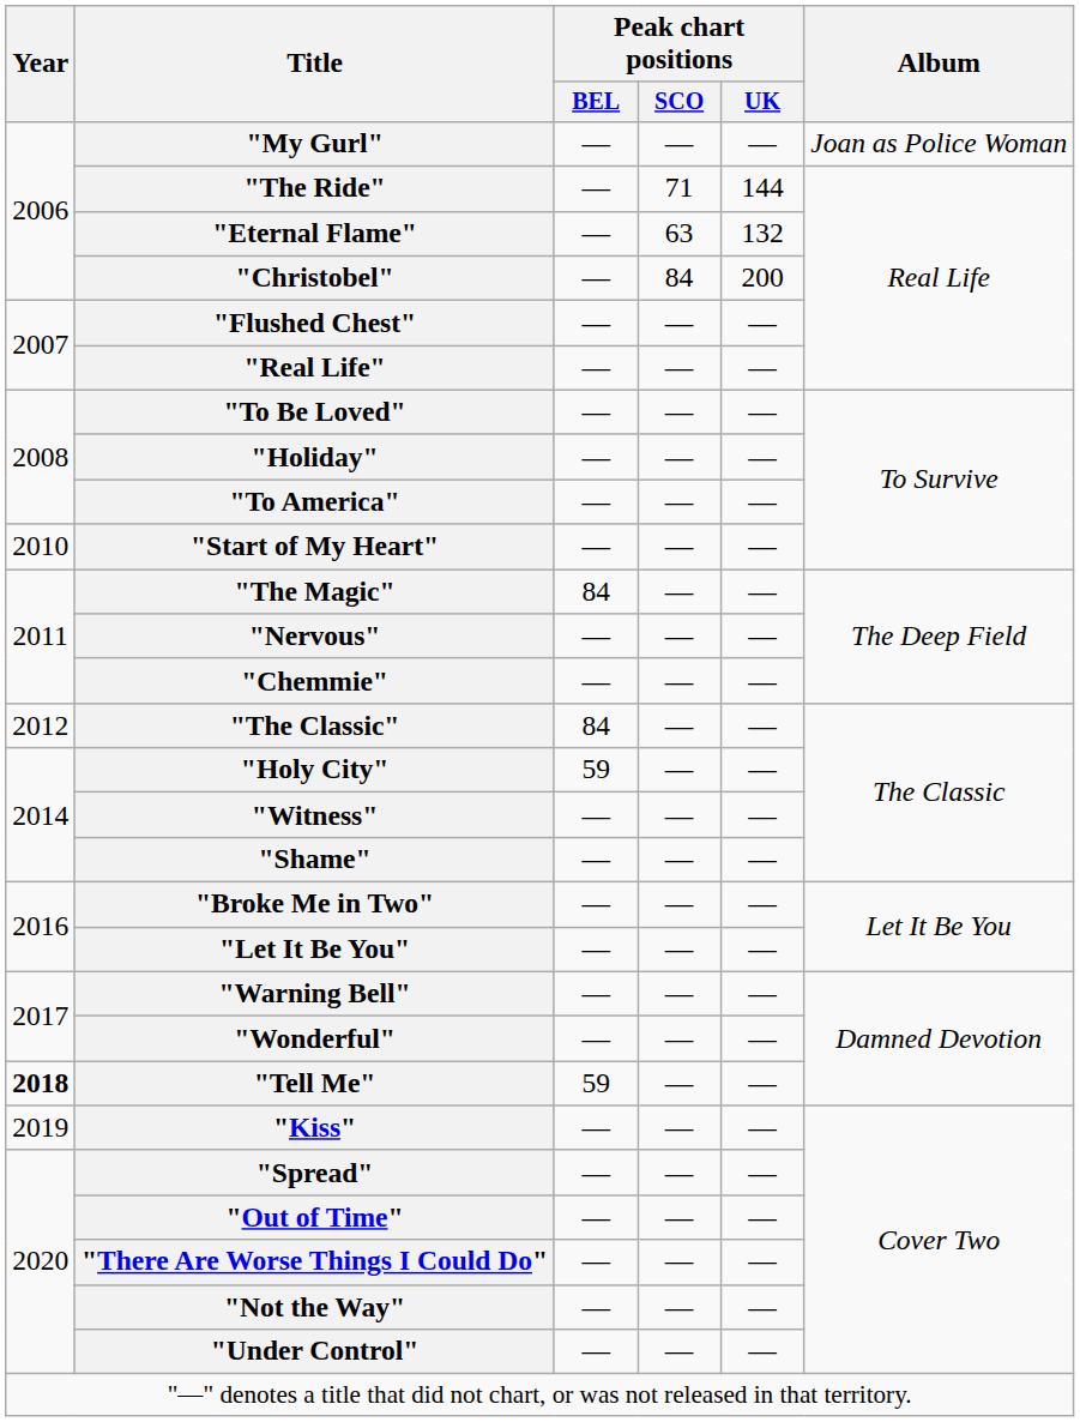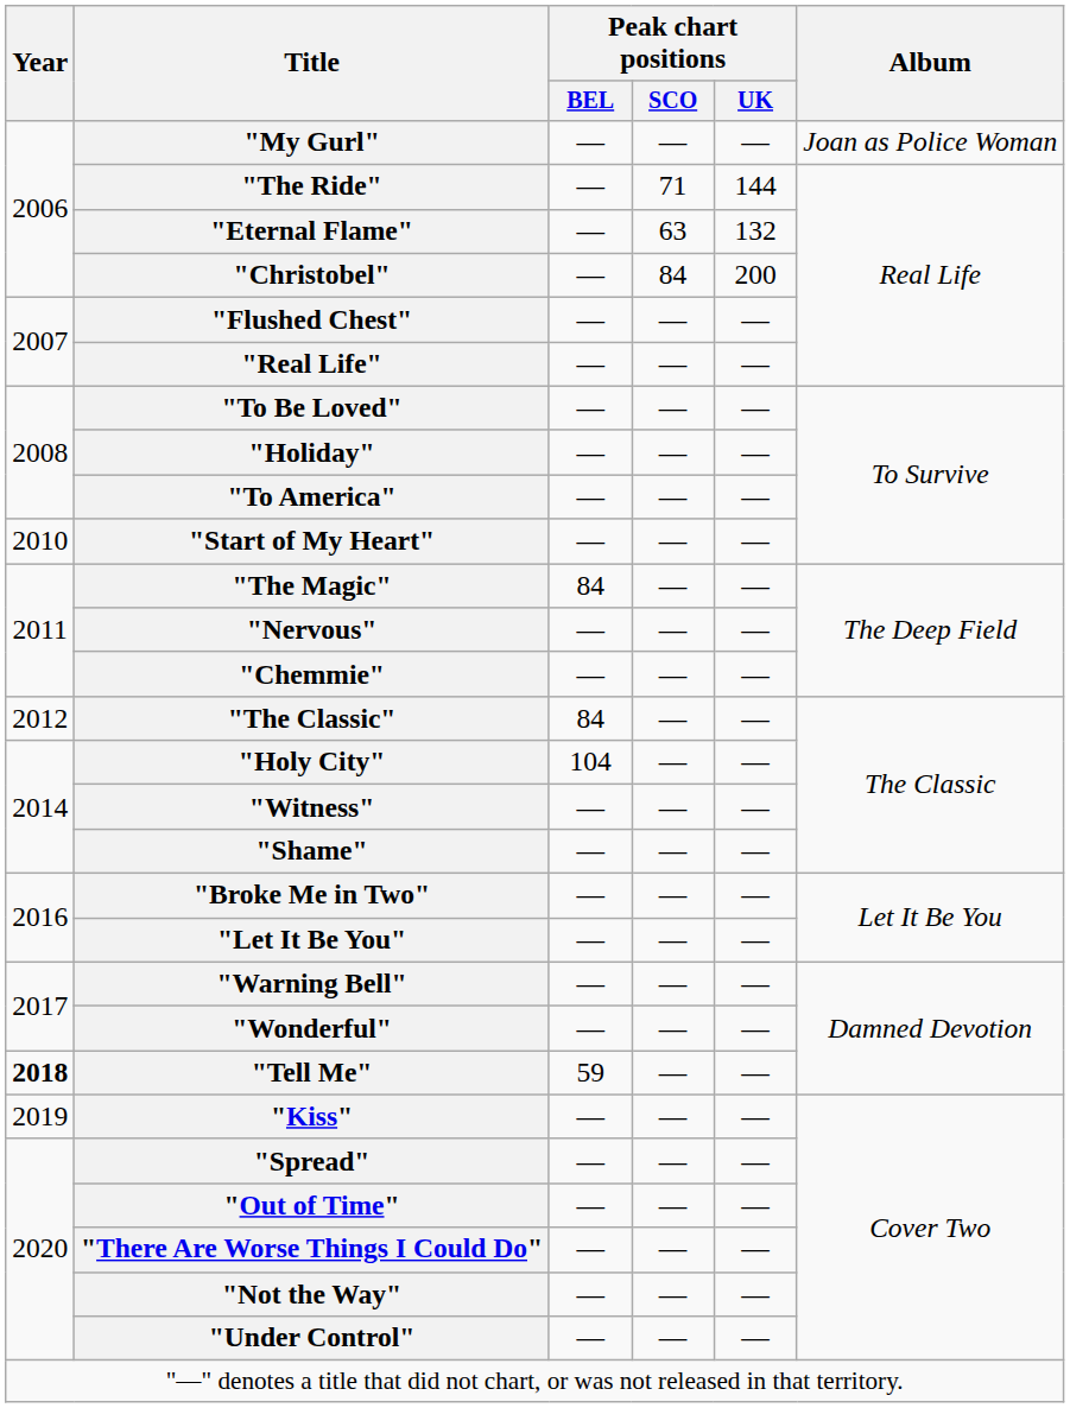"Holy City" | Peak chart positions / BEL: 59 -> 104
